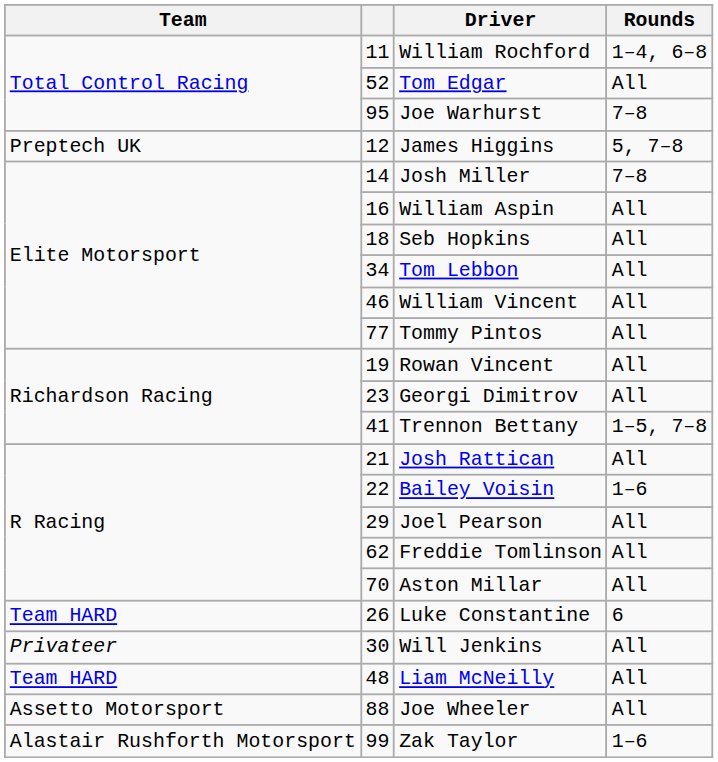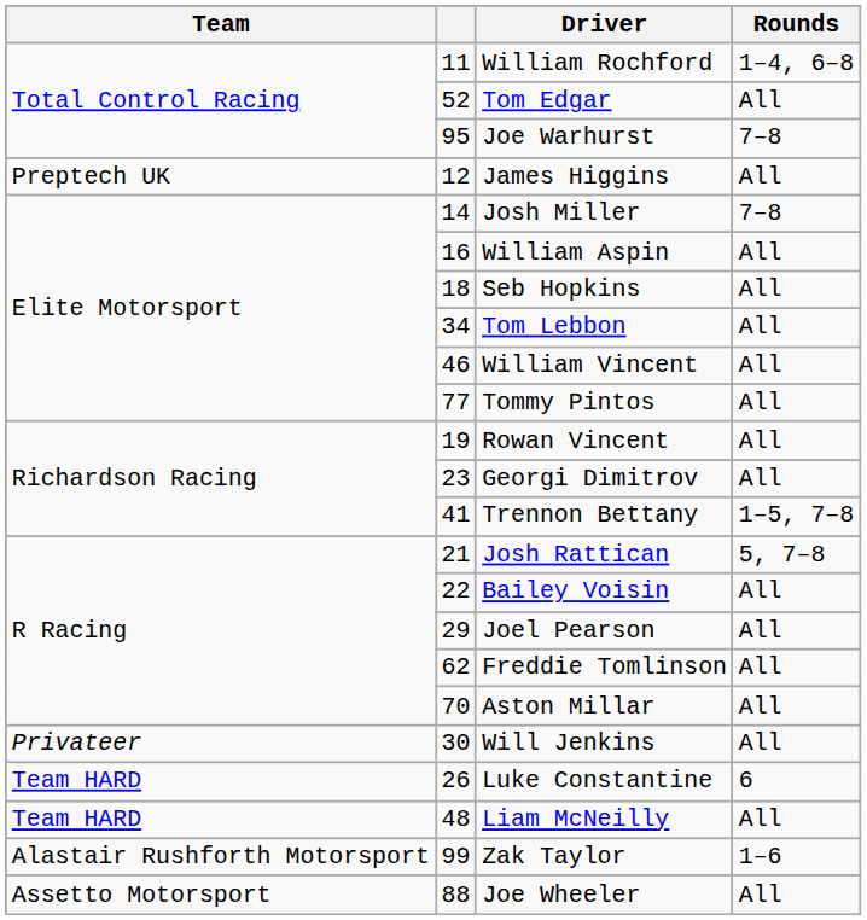James Higgins | Rounds: 5, 7–8 -> All
Josh Rattican | Rounds: All -> 5, 7–8
Bailey Voisin | Rounds: 1–6 -> All
rows swapped: Luke Constantine <-> Will Jenkins
rows swapped: Joe Wheeler <-> Zak Taylor
